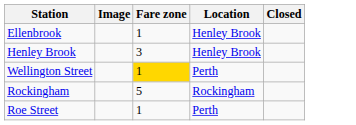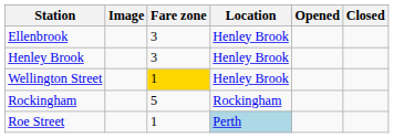+ column: Opened
Ellenbrook | Fare zone: 1 -> 3
Wellington Street | Location: Perth -> Henley Brook
Roe Street | Location: no background -> lightblue background
